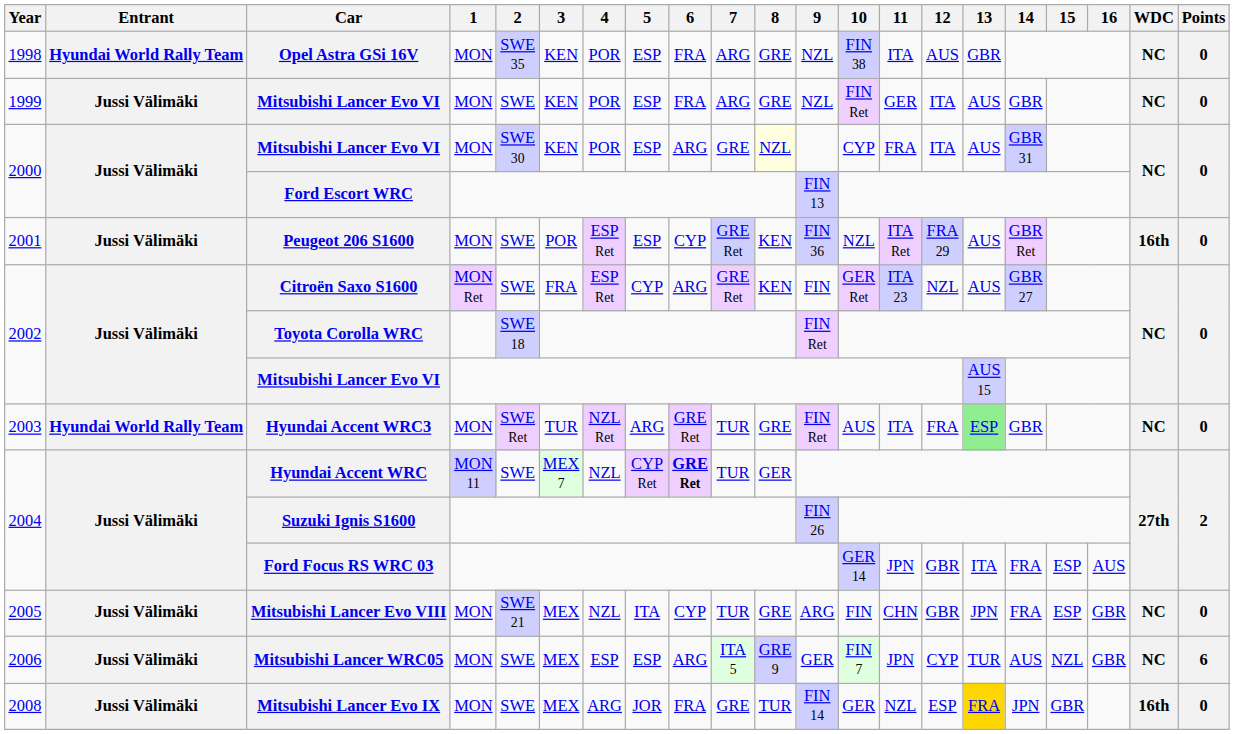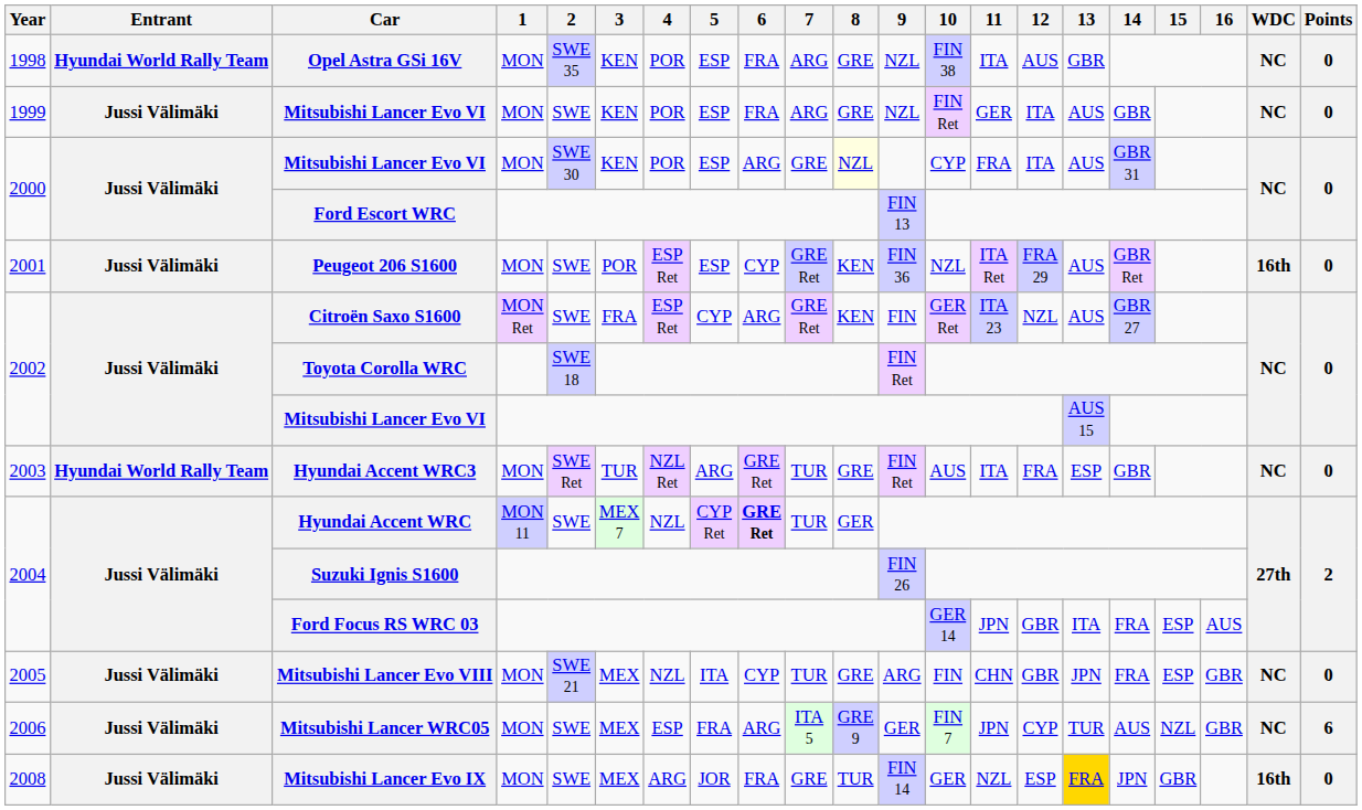Hyundai Accent WRC3 | 13: lightgreen background -> no background
Mitsubishi Lancer WRC05 | 5: ESP -> FRA
